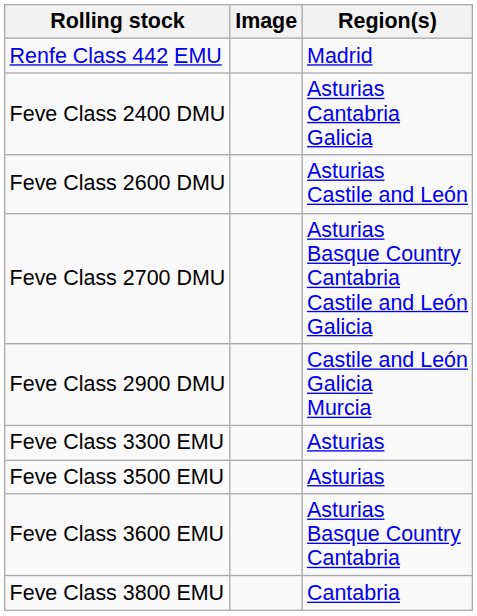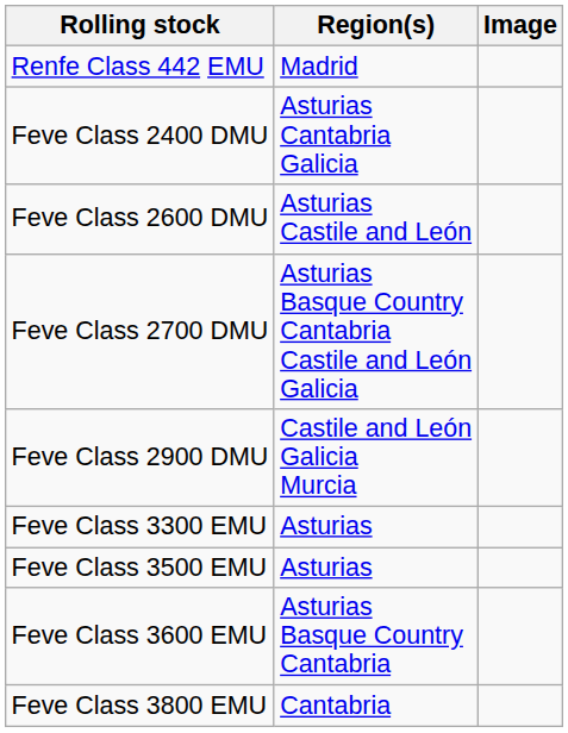columns swapped: Region(s) <-> Image
